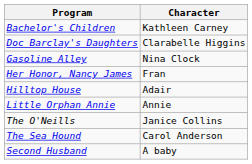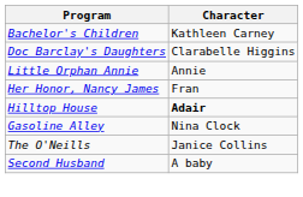rows swapped: Gasoline Alley <-> Little Orphan Annie
Hilltop House | Character: normal -> bold
- row: The Sea Hound | Carol Anderson
